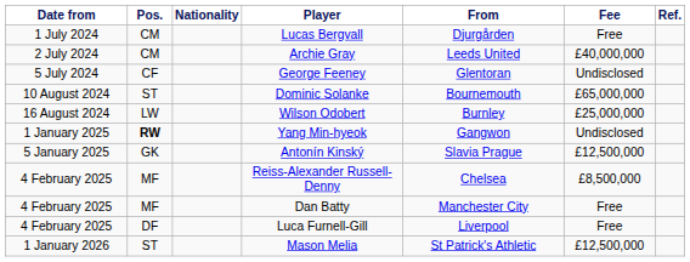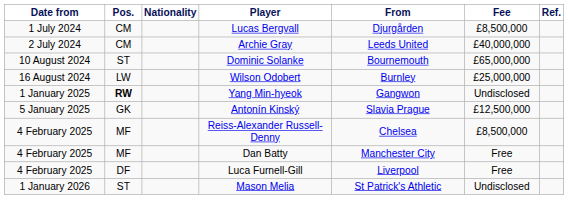Lucas Bergvall | Fee: Free -> £8,500,000
- row: 5 July 2024 | CF | George Feeney | Glentoran | Undisclosed
Mason Melia | Fee: £12,500,000 -> Undisclosed
